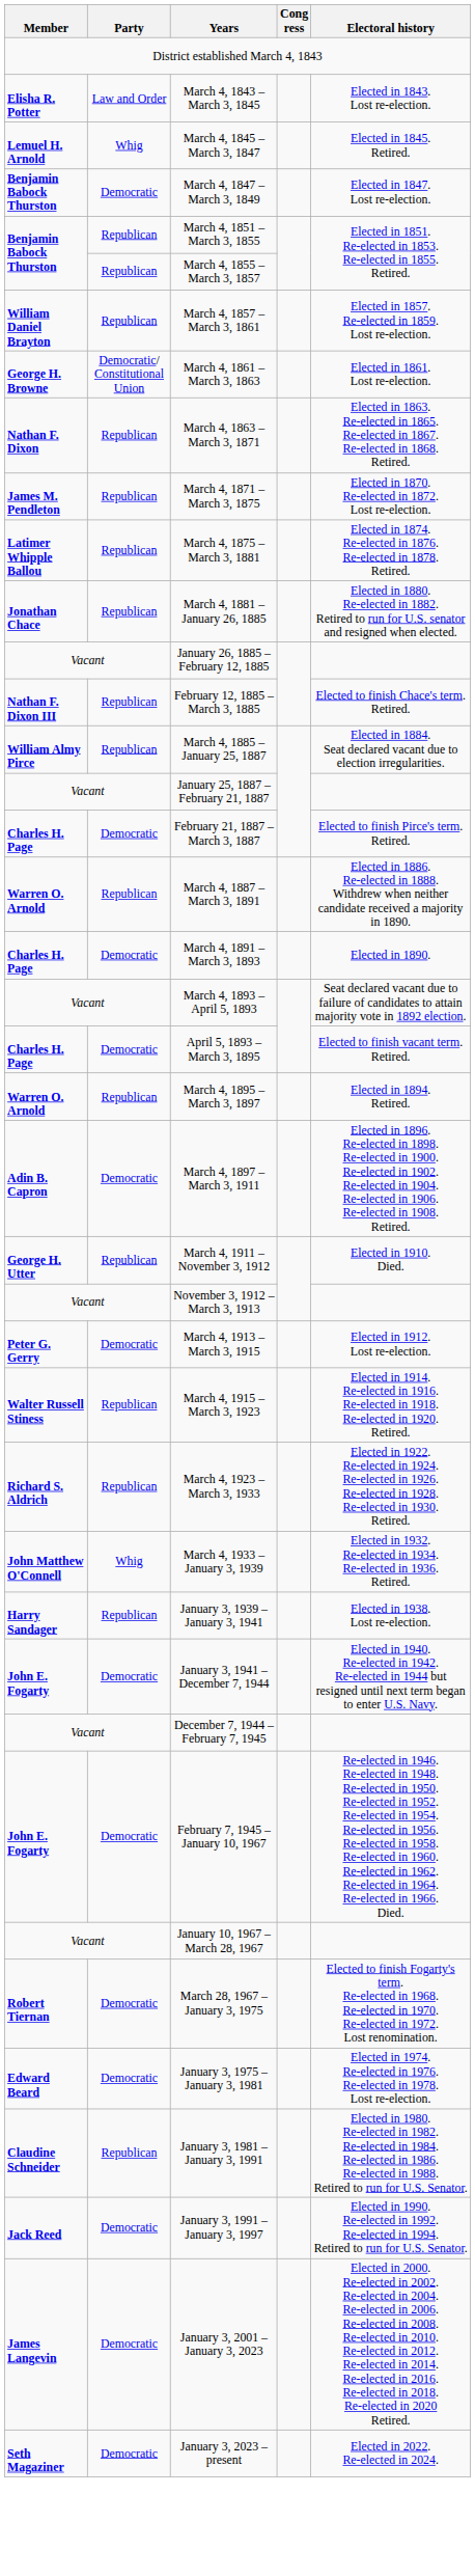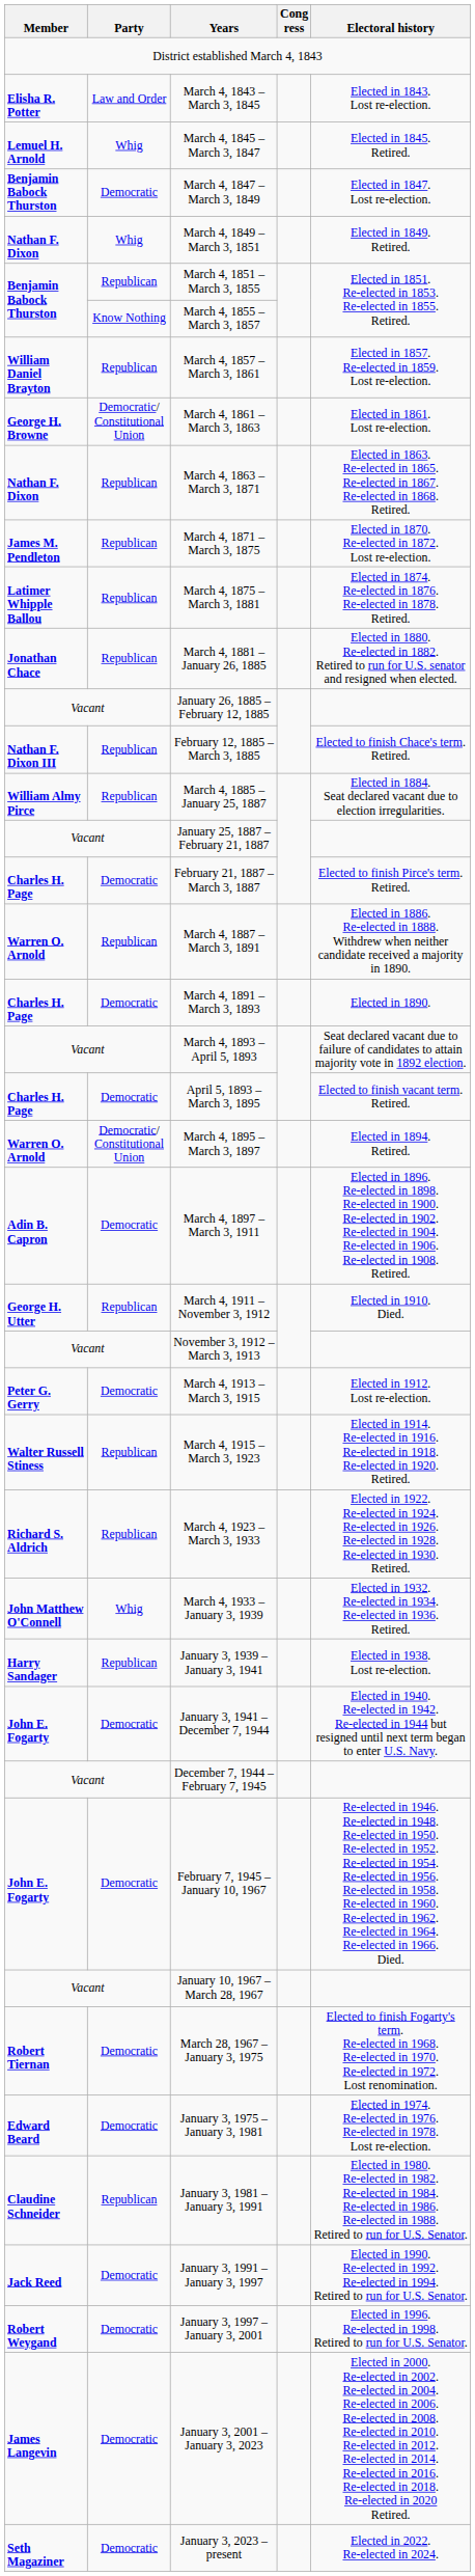+ row: Nathan F. Dixon | Whig | March 4, 1849 – March 3, 1851 | Elected in 1849. Retired.
March 4, 1855 – March 3, 1857 | Party: Republican -> Know Nothing
March 4, 1895 – March 3, 1897 | Party: Republican -> Democratic/ Constitutional Union
+ row: Robert Weygand | Democratic | January 3, 1997 – January 3, 2001 | Elected in 1996. Re-elected in 1998. Retired to run for U.S. Senator.
